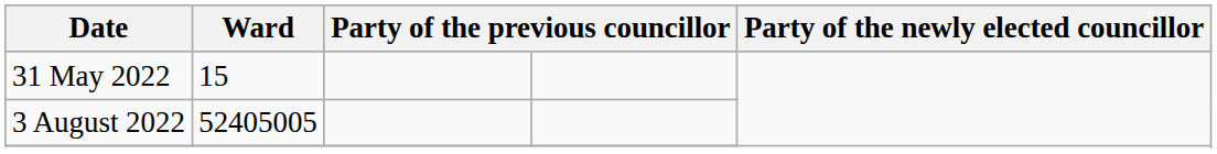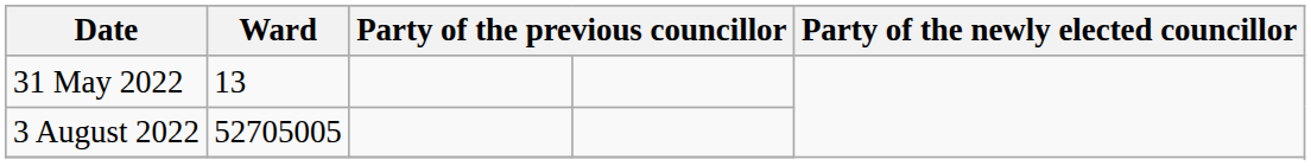31 May 2022 | Ward: 15 -> 13
3 August 2022 | Ward: 52405005 -> 52705005
